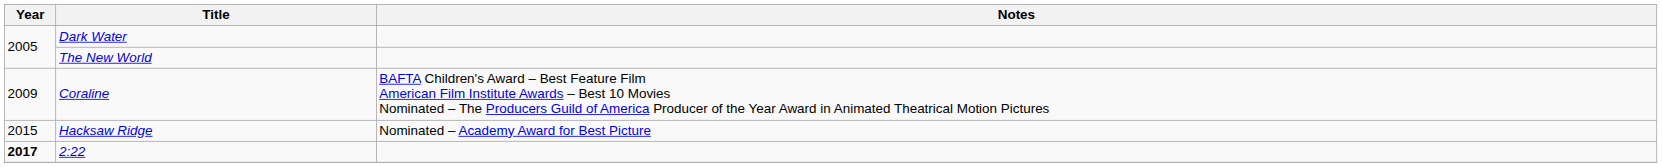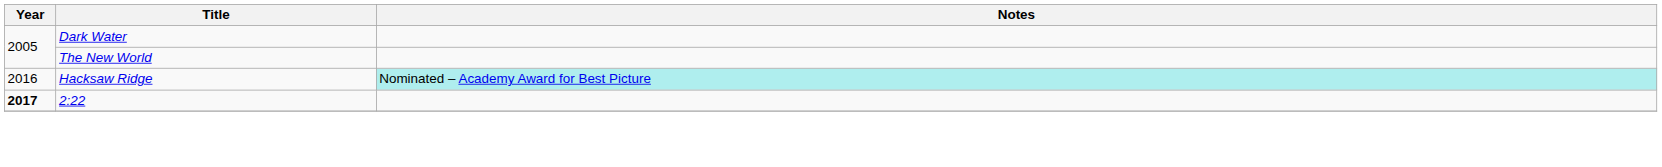- row: 2009 | Coraline | BAFTA Children's Award – Best Feature Film American Film Institute Awards – Best 10 Movies Nominated – The Producers Guild of America Producer of the Year Award in Animated Theatrical Motion Pictures
Hacksaw Ridge | Year: 2015 -> 2016
Hacksaw Ridge | Notes: no background -> paleturquoise background
